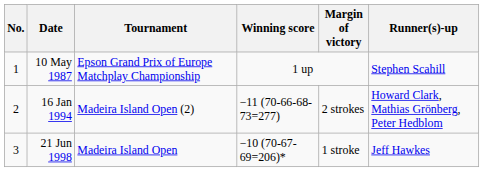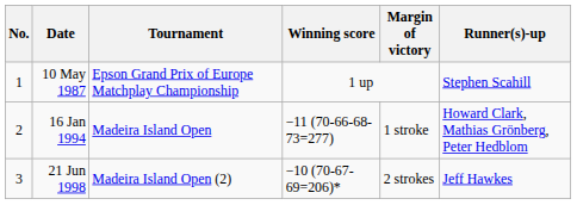16 Jan 1994 | Tournament: Madeira Island Open (2) -> Madeira Island Open
16 Jan 1994 | Margin of victory: 2 strokes -> 1 stroke
21 Jun 1998 | Tournament: Madeira Island Open -> Madeira Island Open (2)
21 Jun 1998 | Margin of victory: 1 stroke -> 2 strokes
